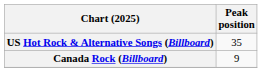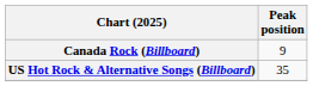rows swapped: Canada Rock (Billboard) <-> US Hot Rock & Alternative Songs (Billboard)
